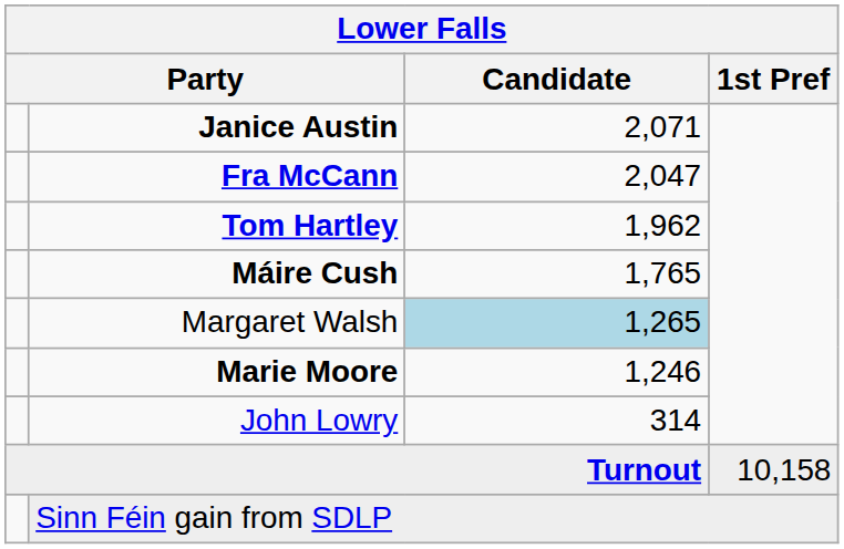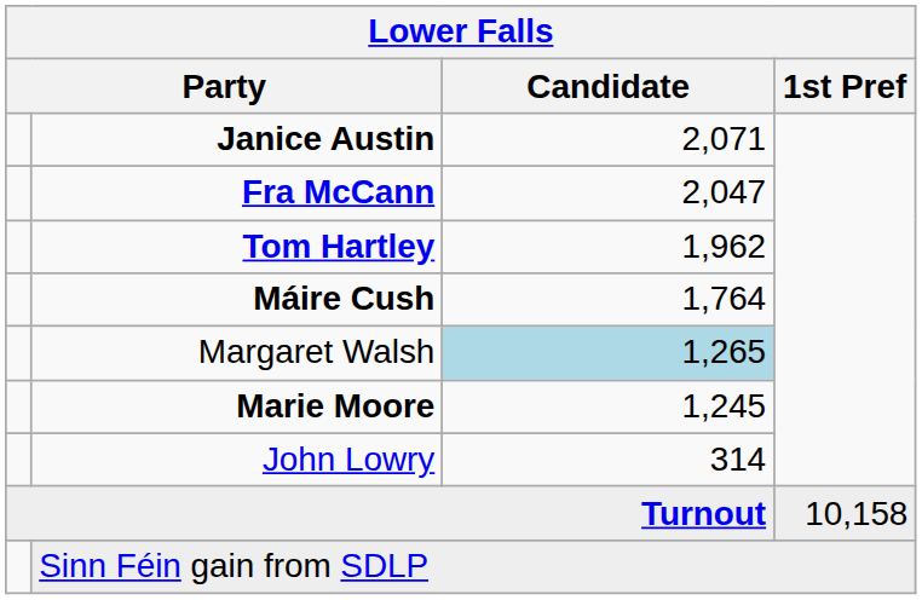Máire Cush | Candidate: 1,765 -> 1,764
Marie Moore | Candidate: 1,246 -> 1,245
